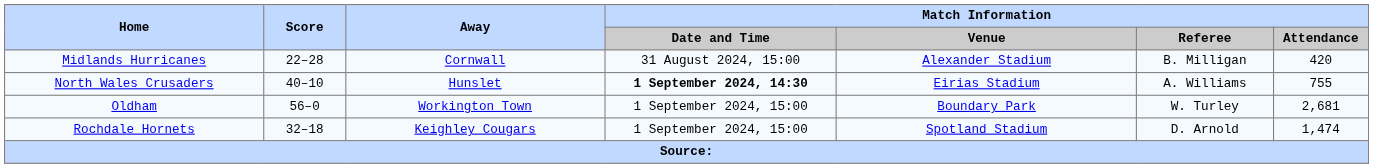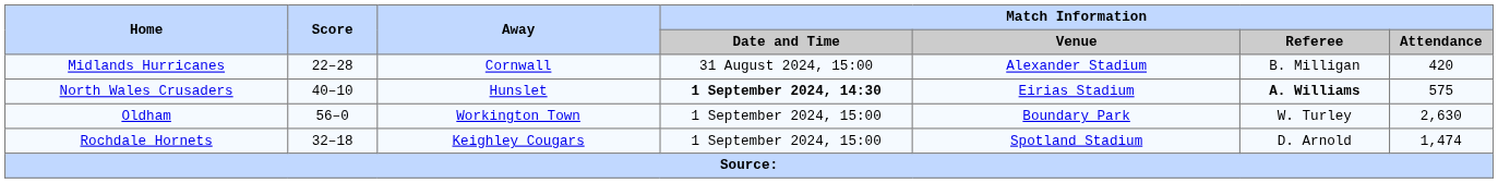North Wales Crusaders | Match Information / Referee: normal -> bold
North Wales Crusaders | Match Information / Attendance: 755 -> 575
Oldham | Match Information / Attendance: 2,681 -> 2,630
